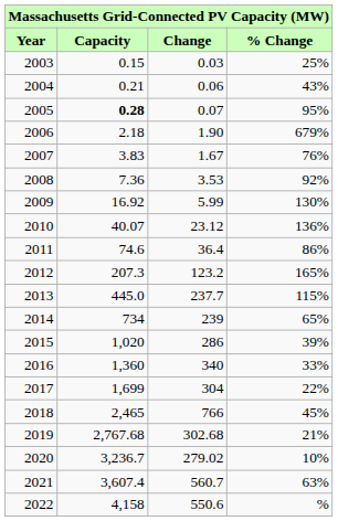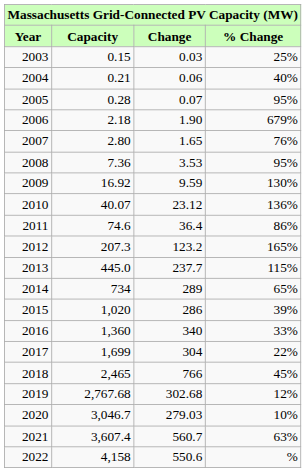2004 | % Change: 43% -> 40%
2005 | Capacity: bold -> normal
2007 | Capacity: 3.83 -> 2.80
2007 | Change: 1.67 -> 1.65
2008 | % Change: 92% -> 95%
2009 | Change: 5.99 -> 9.59
2014 | Change: 239 -> 289
2019 | % Change: 21% -> 12%
2020 | Capacity: 3,236.7 -> 3,046.7
2020 | Change: 279.02 -> 279.03
